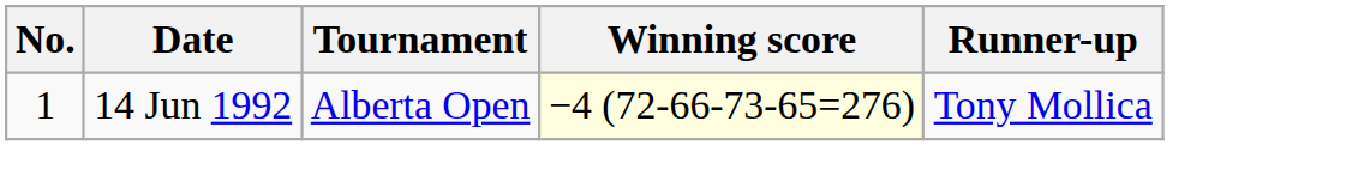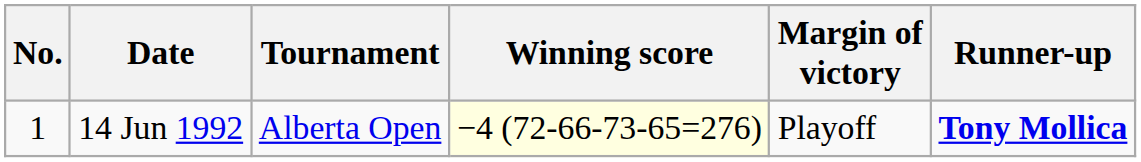+ column: Margin of victory | Playoff
14 Jun 1992 | Runner-up: normal -> bold
